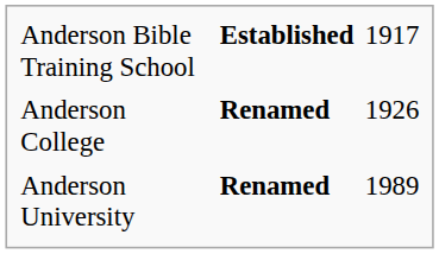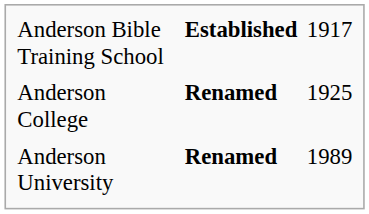Anderson College | column 3: 1926 -> 1925
